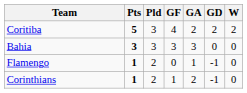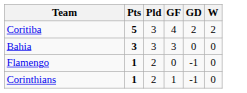- column: GA | 2 | 3 | 1 | 2
